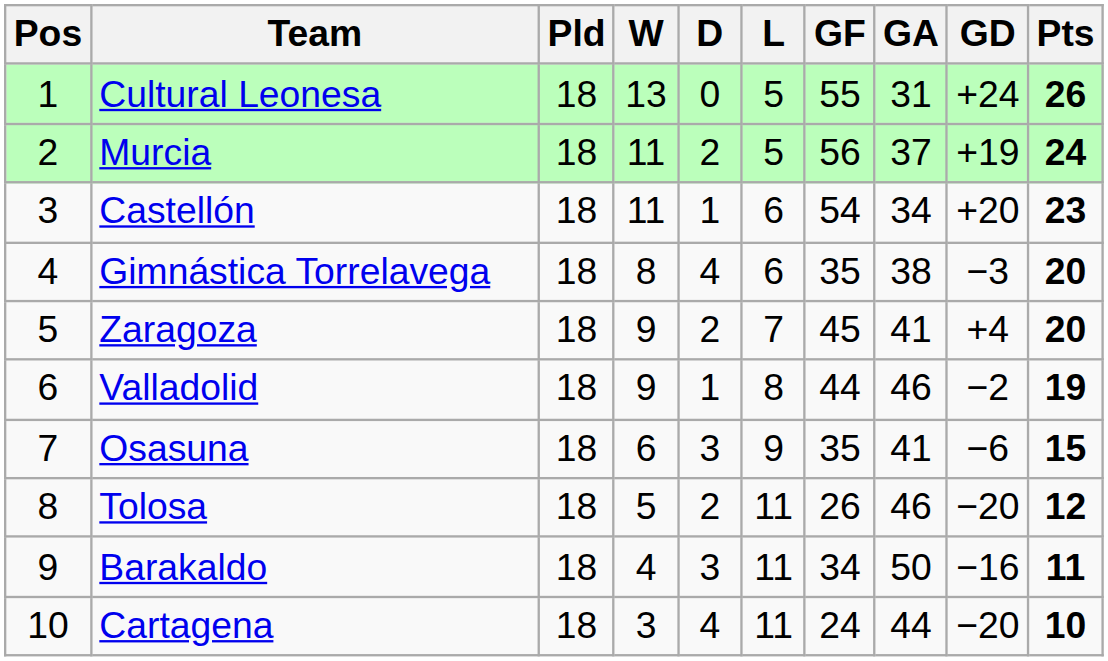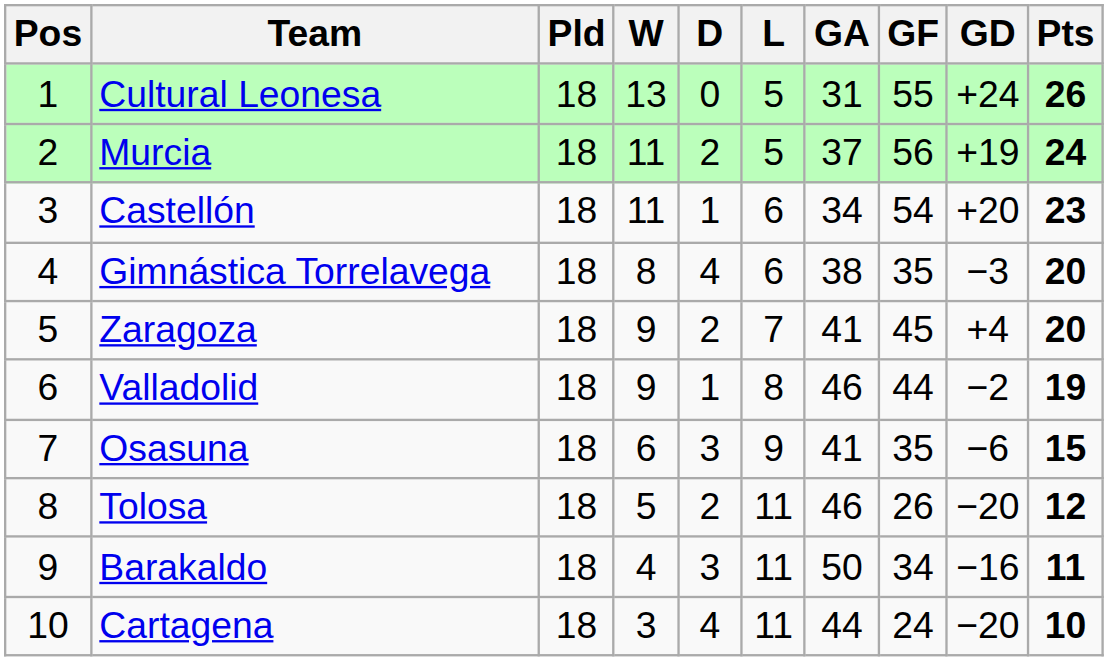columns swapped: GF <-> GA
